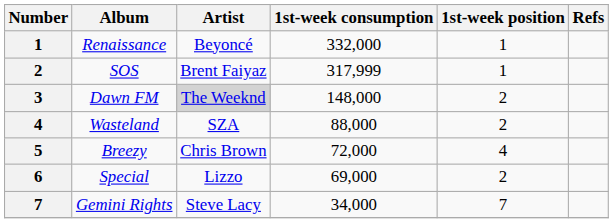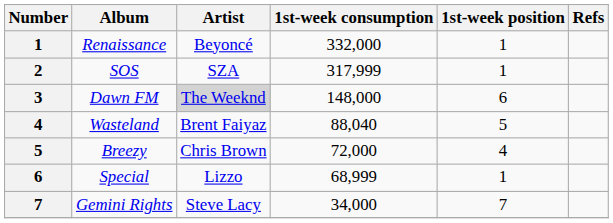SOS | Artist: Brent Faiyaz -> SZA
Dawn FM | 1st-week position: 2 -> 6
Wasteland | Artist: SZA -> Brent Faiyaz
Wasteland | 1st-week consumption: 88,000 -> 88,040
Wasteland | 1st-week position: 2 -> 5
Special | 1st-week consumption: 69,000 -> 68,999
Special | 1st-week position: 2 -> 1
